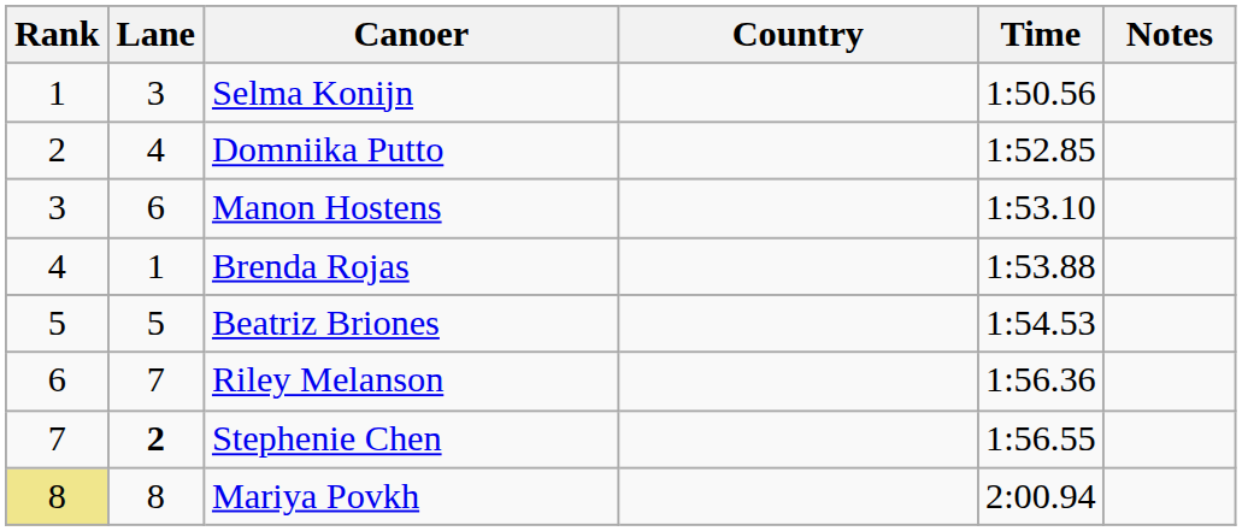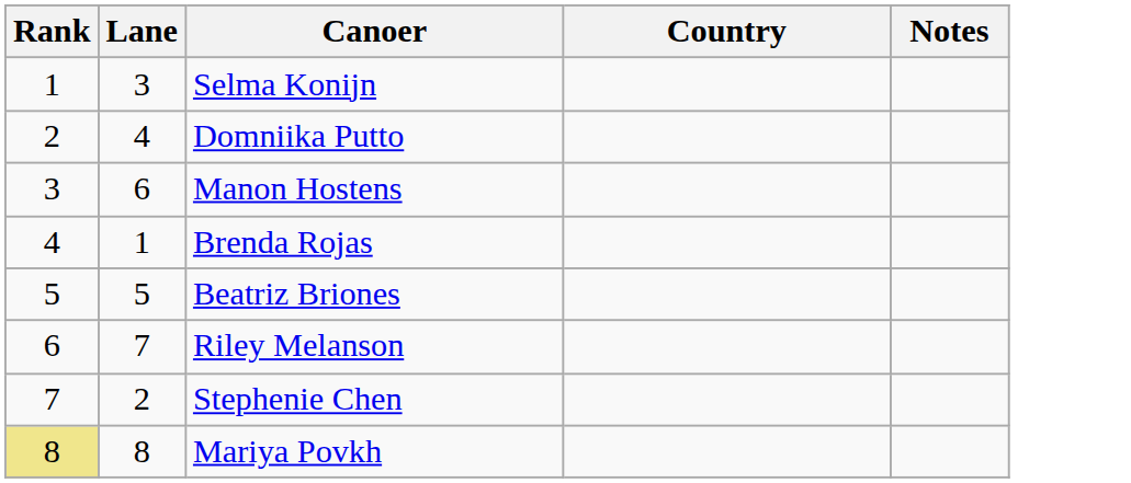- column: Time | 1:50.56 | 1:52.85 | 1:53.10 | 1:53.88 | 1:54.53 | 1:56.36 | 1:56.55 | 2:00.94
Stephenie Chen | Lane: bold -> normal
